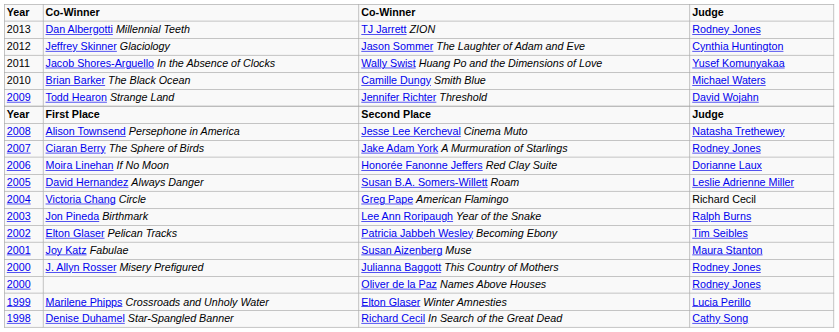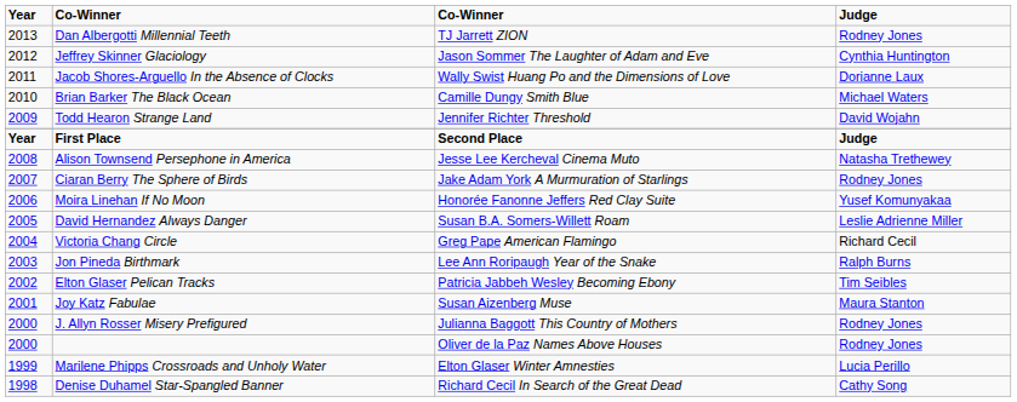Jacob Shores-Arguello In the Absence of Clocks | Judge: Yusef Komunyakaa -> Dorianne Laux
Moira Linehan If No Moon | Judge: Dorianne Laux -> Yusef Komunyakaa
